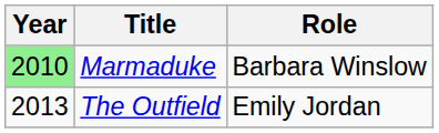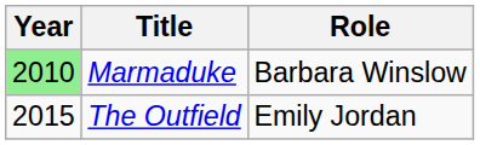The Outfield | Year: 2013 -> 2015
